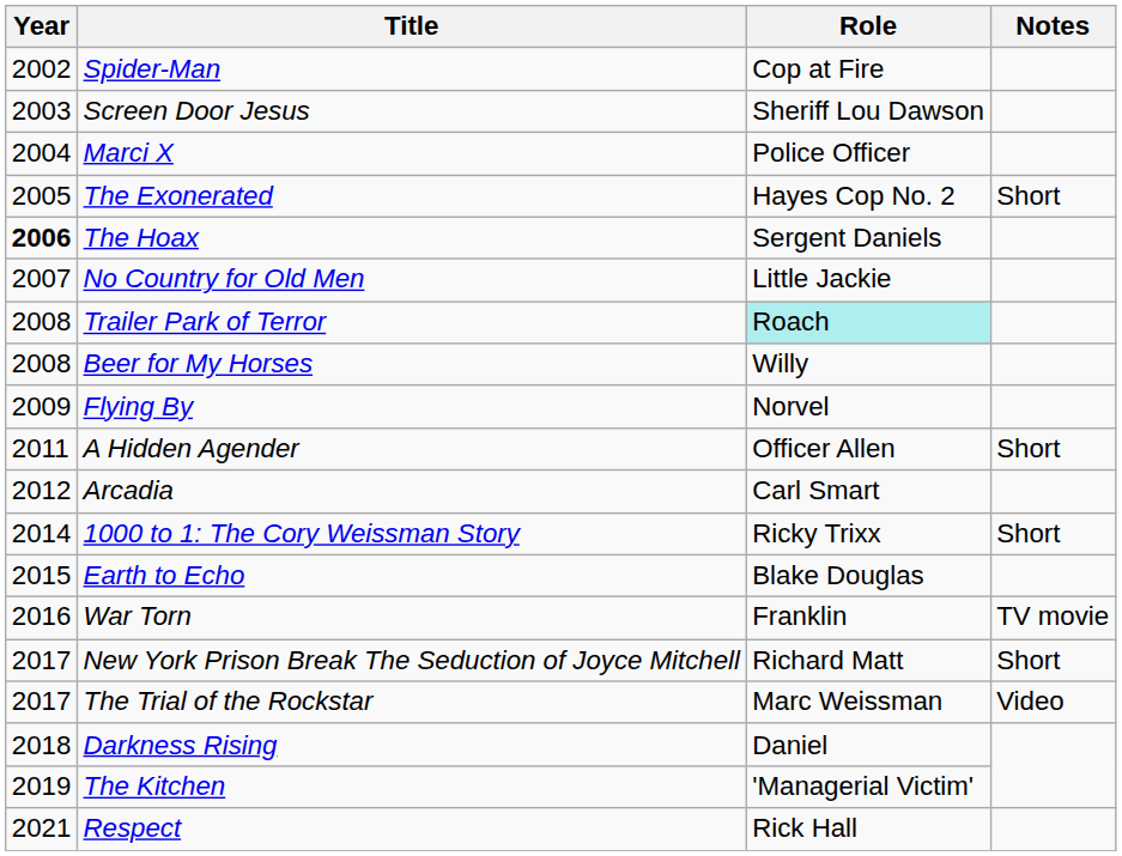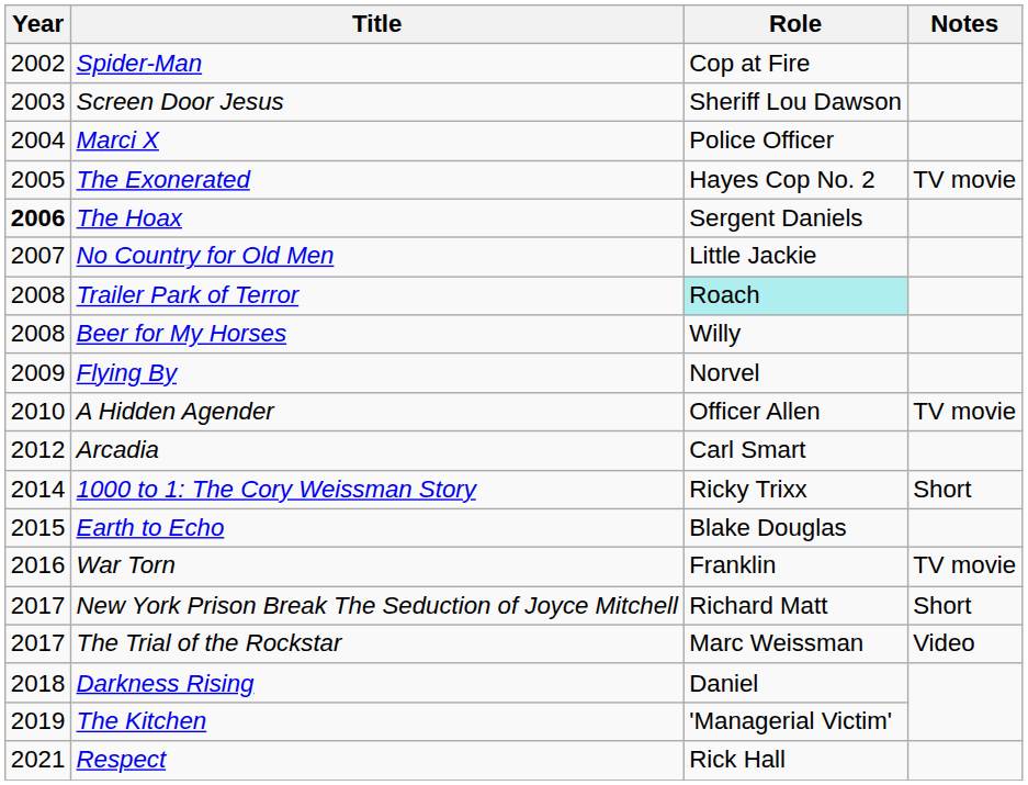The Exonerated | Notes: Short -> TV movie
A Hidden Agender | Year: 2011 -> 2010
A Hidden Agender | Notes: Short -> TV movie
